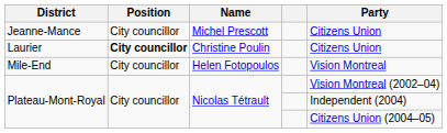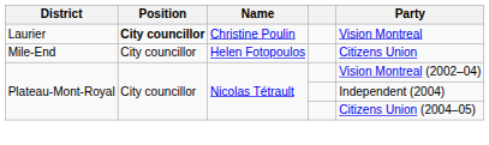- row: Jeanne-Mance | City councillor | Michel Prescott | Citizens Union
Laurier | Party: Citizens Union -> Vision Montreal
Mile-End | Party: Vision Montreal -> Citizens Union
